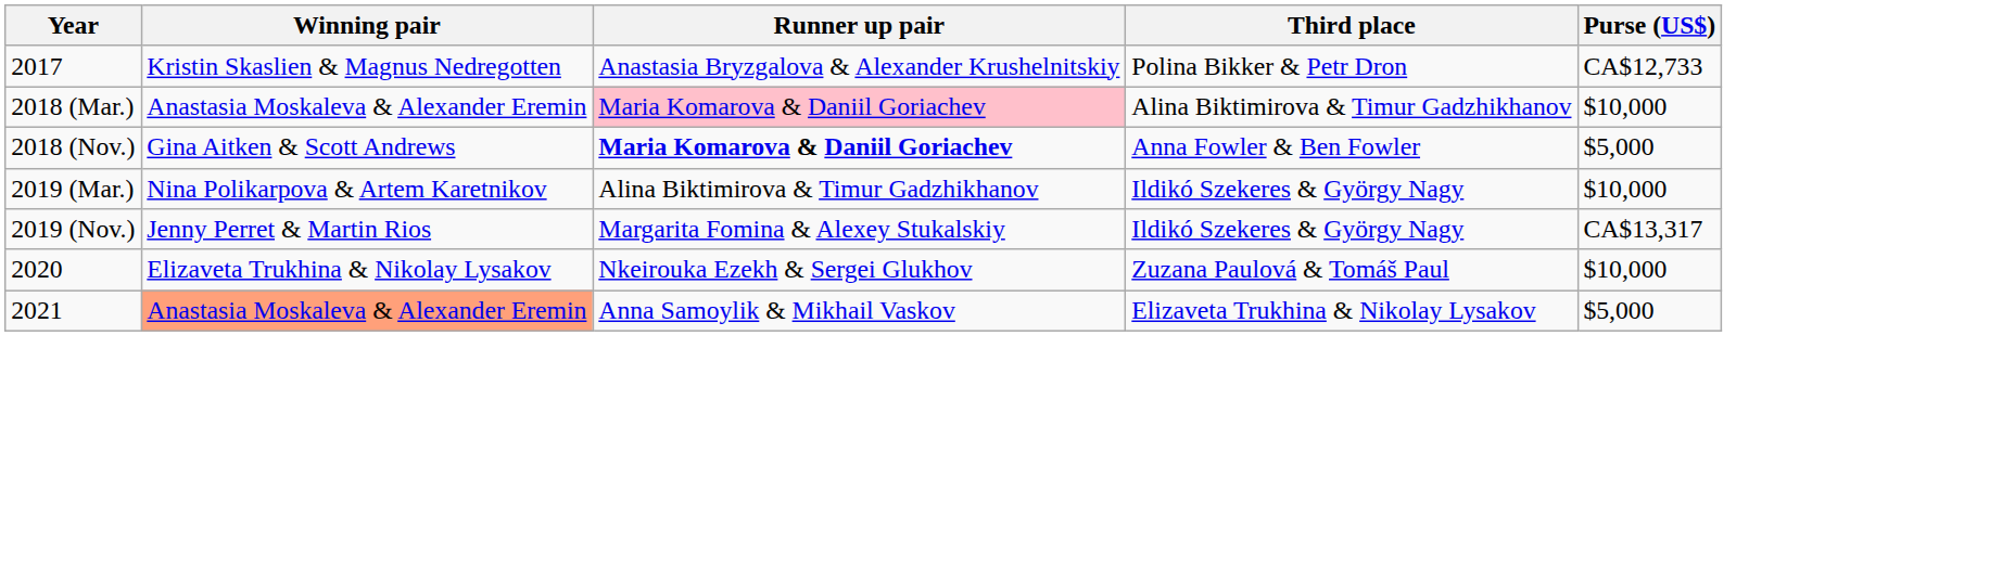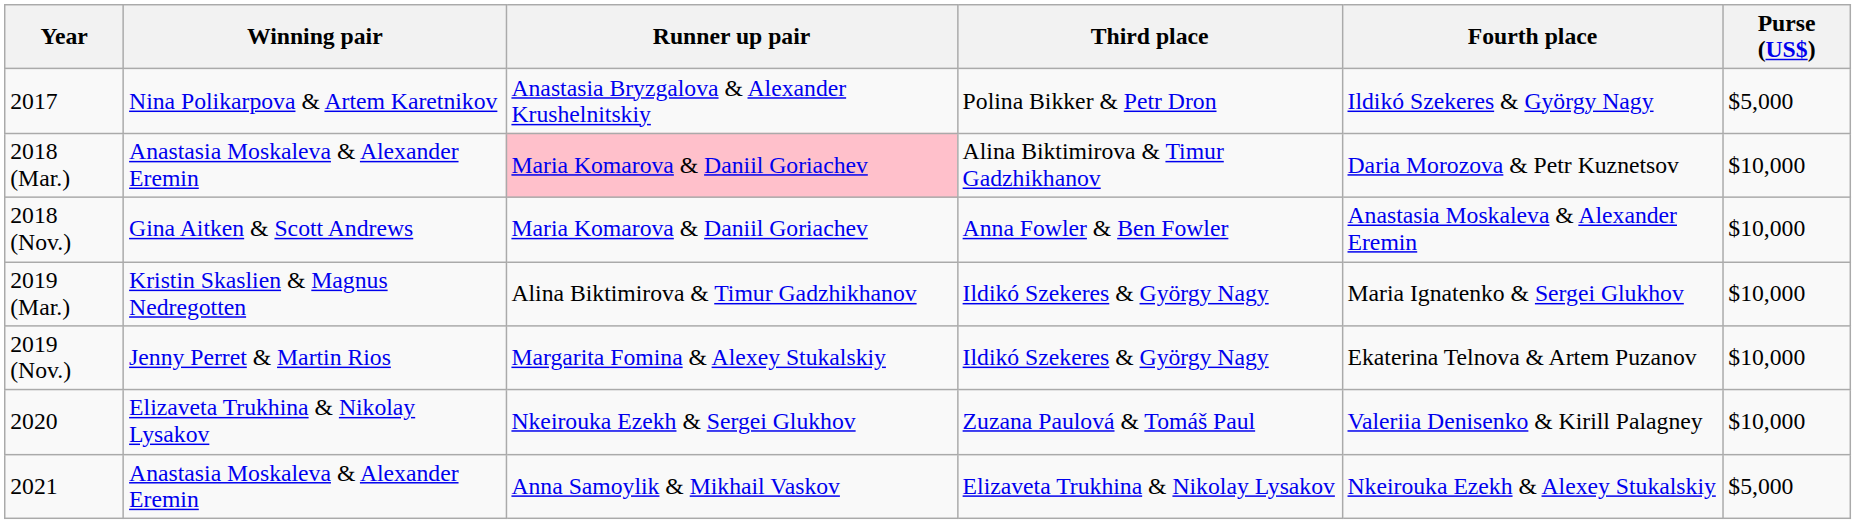+ column: Fourth place | Ildikó Szekeres & György Nagy | Daria Morozova & Petr Kuznetsov | Anastasia Moskaleva & Alexander Eremin | Maria Ignatenko & Sergei Glukhov | Ekaterina Telnova & Artem Puzanov | Valeriia Denisenko & Kirill Palagney | Nkeirouka Ezekh & Alexey Stukalskiy
2017 | Winning pair: Kristin Skaslien & Magnus Nedregotten -> Nina Polikarpova & Artem Karetnikov
2017 | Purse (US$): CA$12,733 -> $5,000
2018 (Nov.) | Runner up pair: bold -> normal
2018 (Nov.) | Purse (US$): $5,000 -> $10,000
2019 (Mar.) | Winning pair: Nina Polikarpova & Artem Karetnikov -> Kristin Skaslien & Magnus Nedregotten
2019 (Nov.) | Purse (US$): CA$13,317 -> $10,000
2021 | Winning pair: lightsalmon background -> no background
